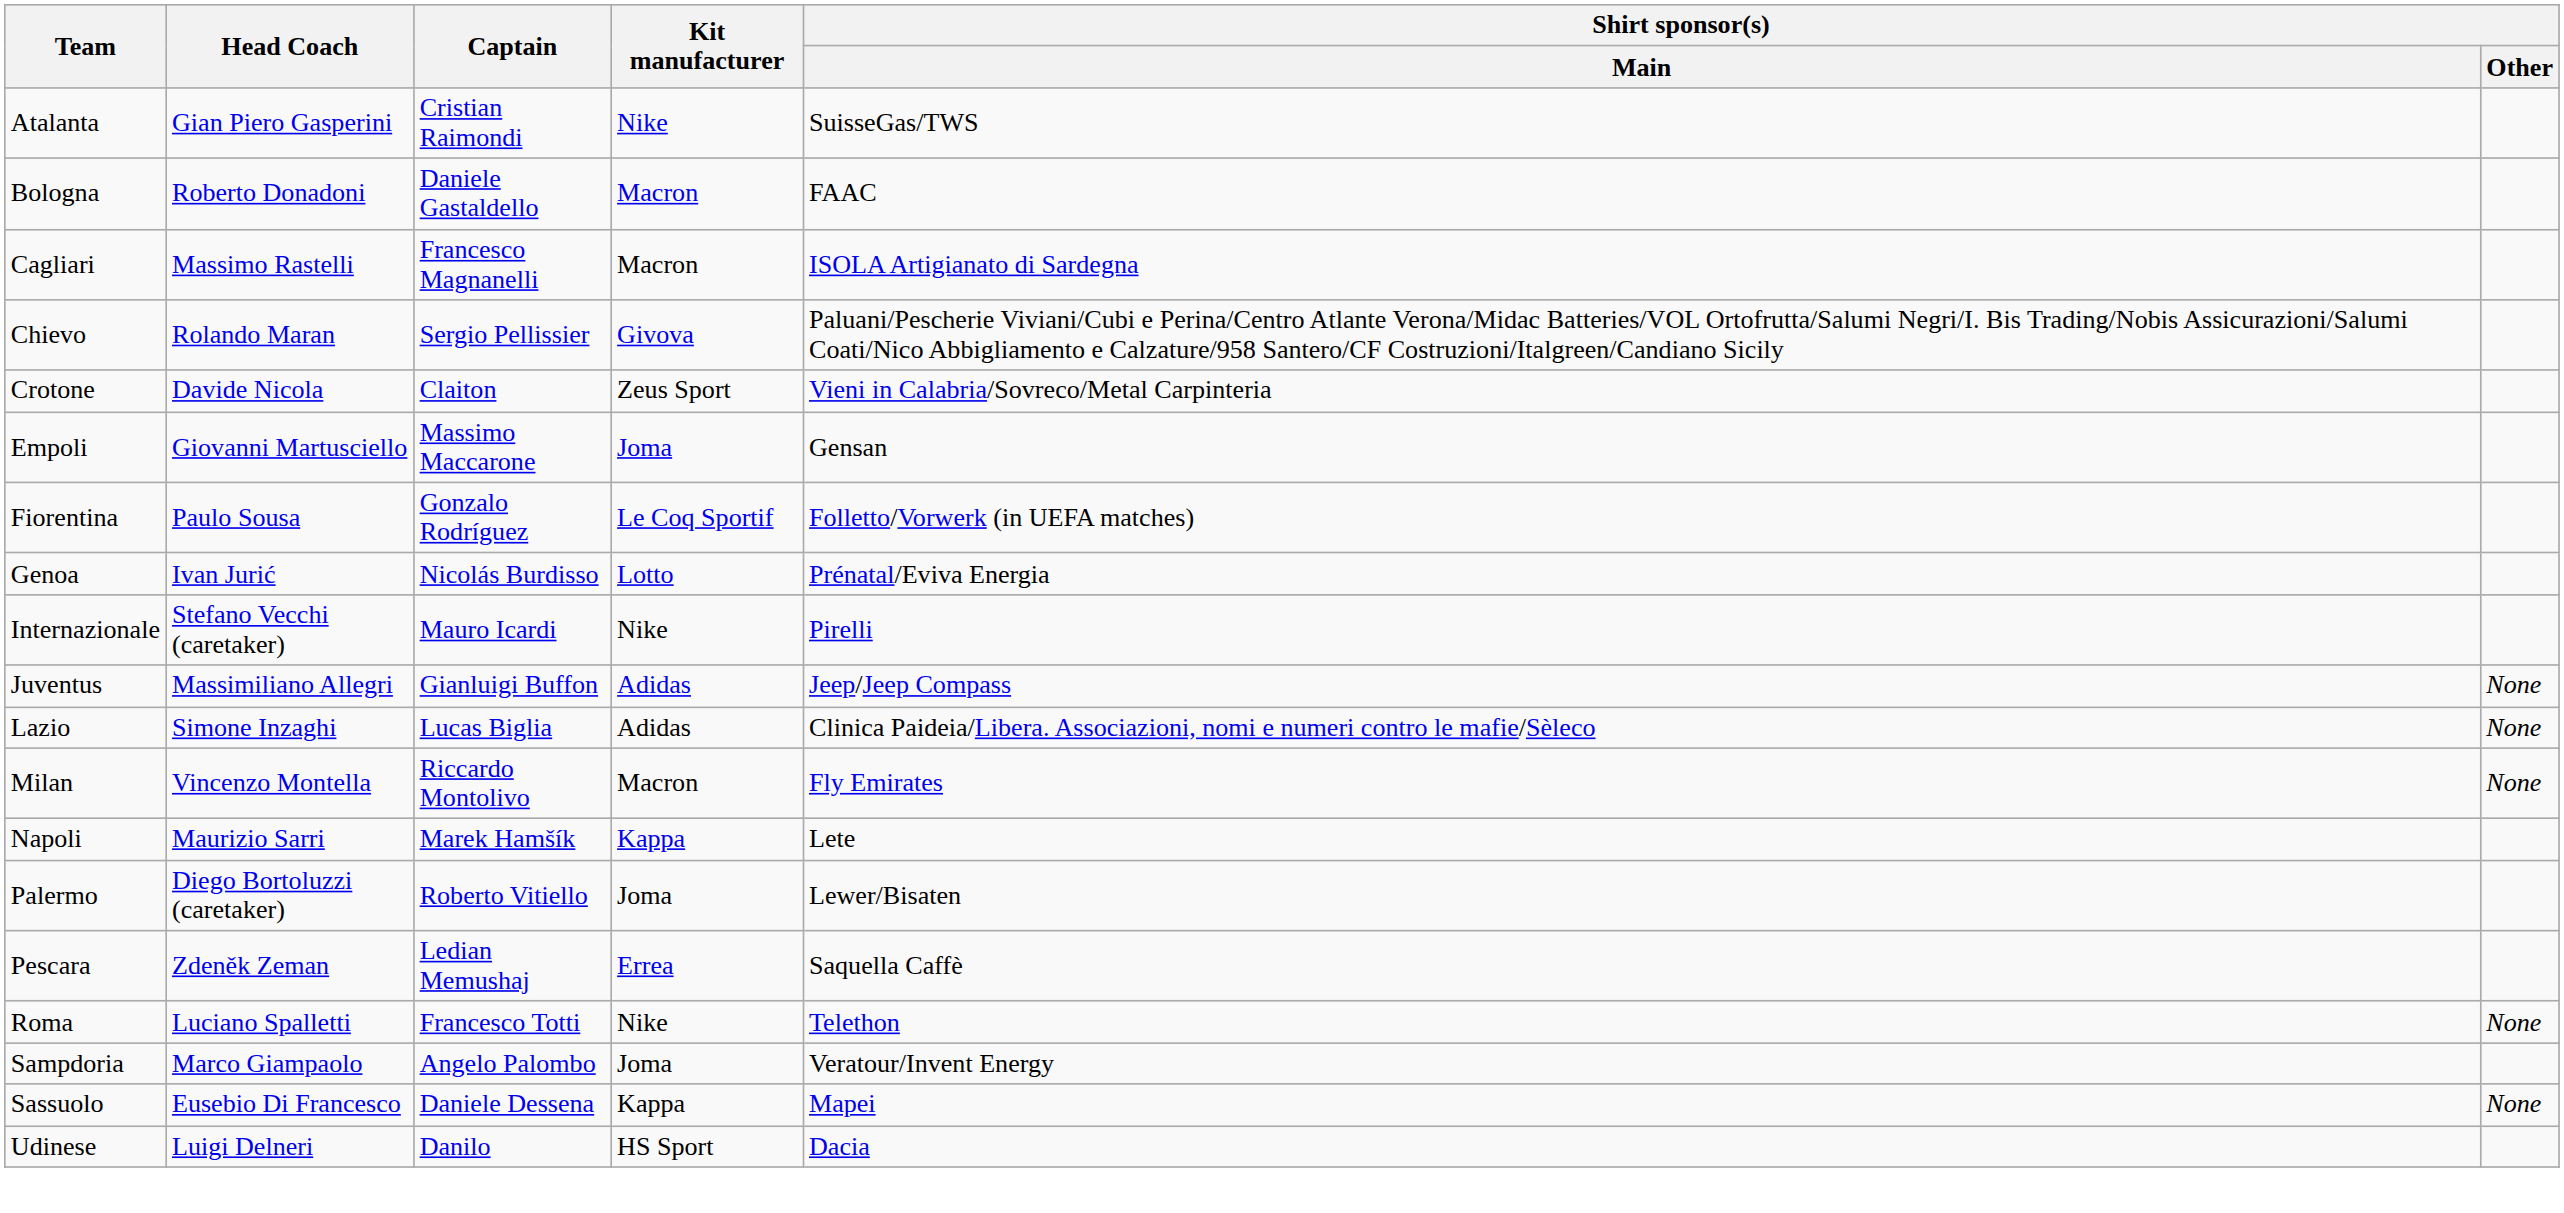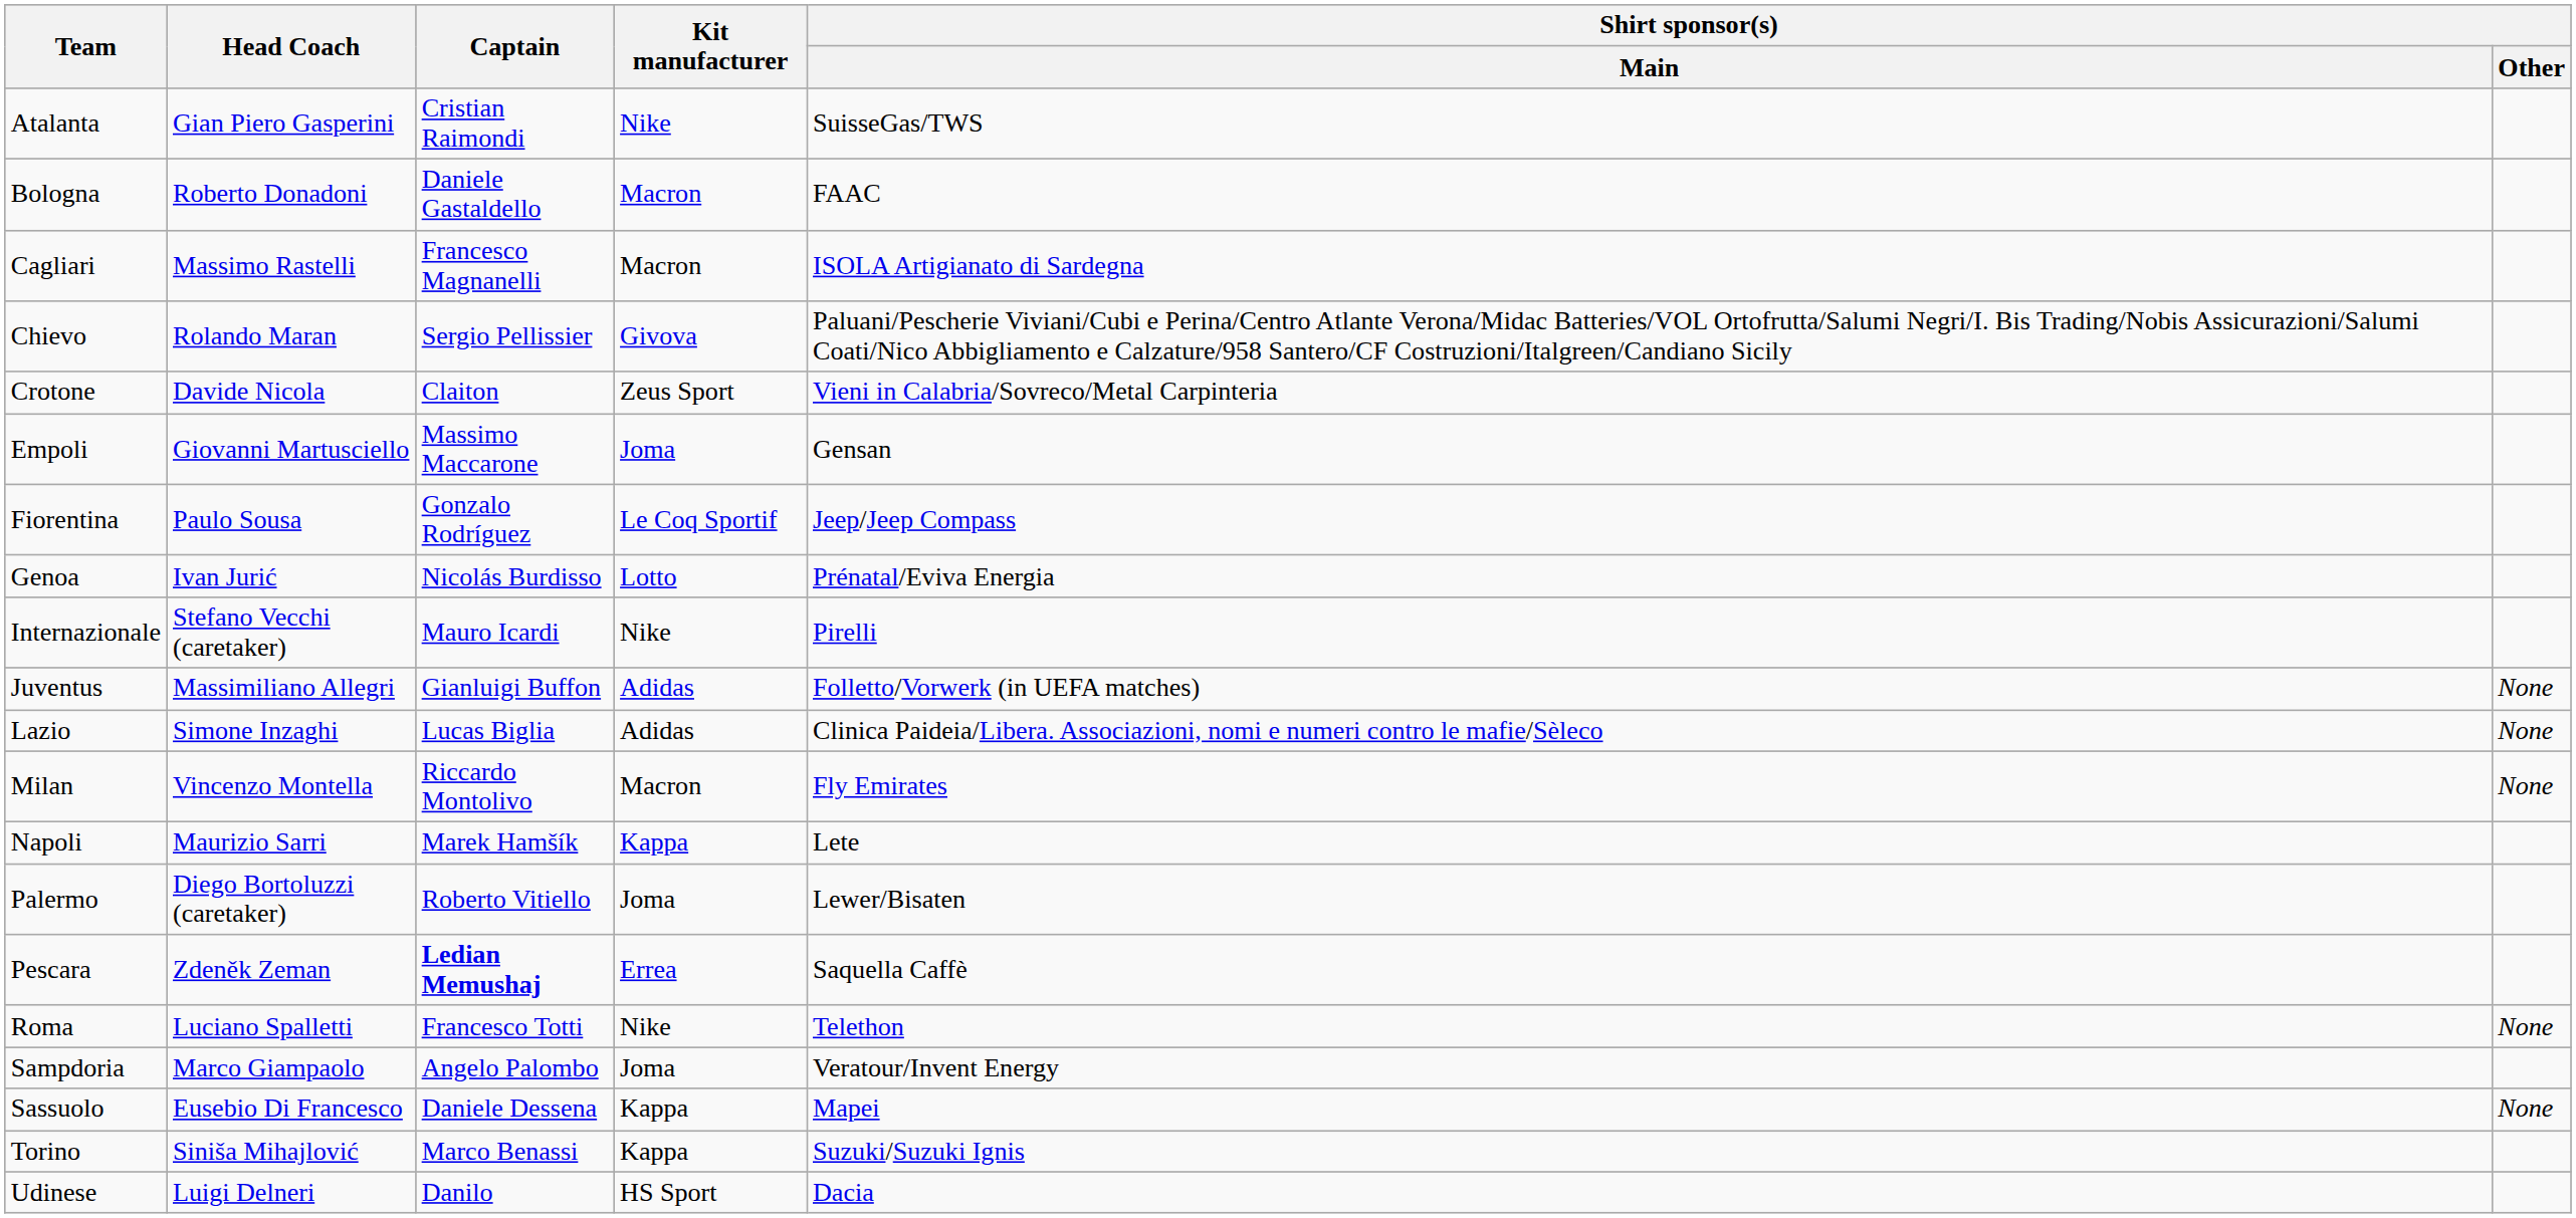Fiorentina | Shirt sponsor(s) / Main: Folletto/Vorwerk (in UEFA matches) -> Jeep/Jeep Compass
Juventus | Shirt sponsor(s) / Main: Jeep/Jeep Compass -> Folletto/Vorwerk (in UEFA matches)
Pescara | Captain: normal -> bold
+ row: Torino | Siniša Mihajlović | Marco Benassi | Kappa | Suzuki/Suzuki Ignis
